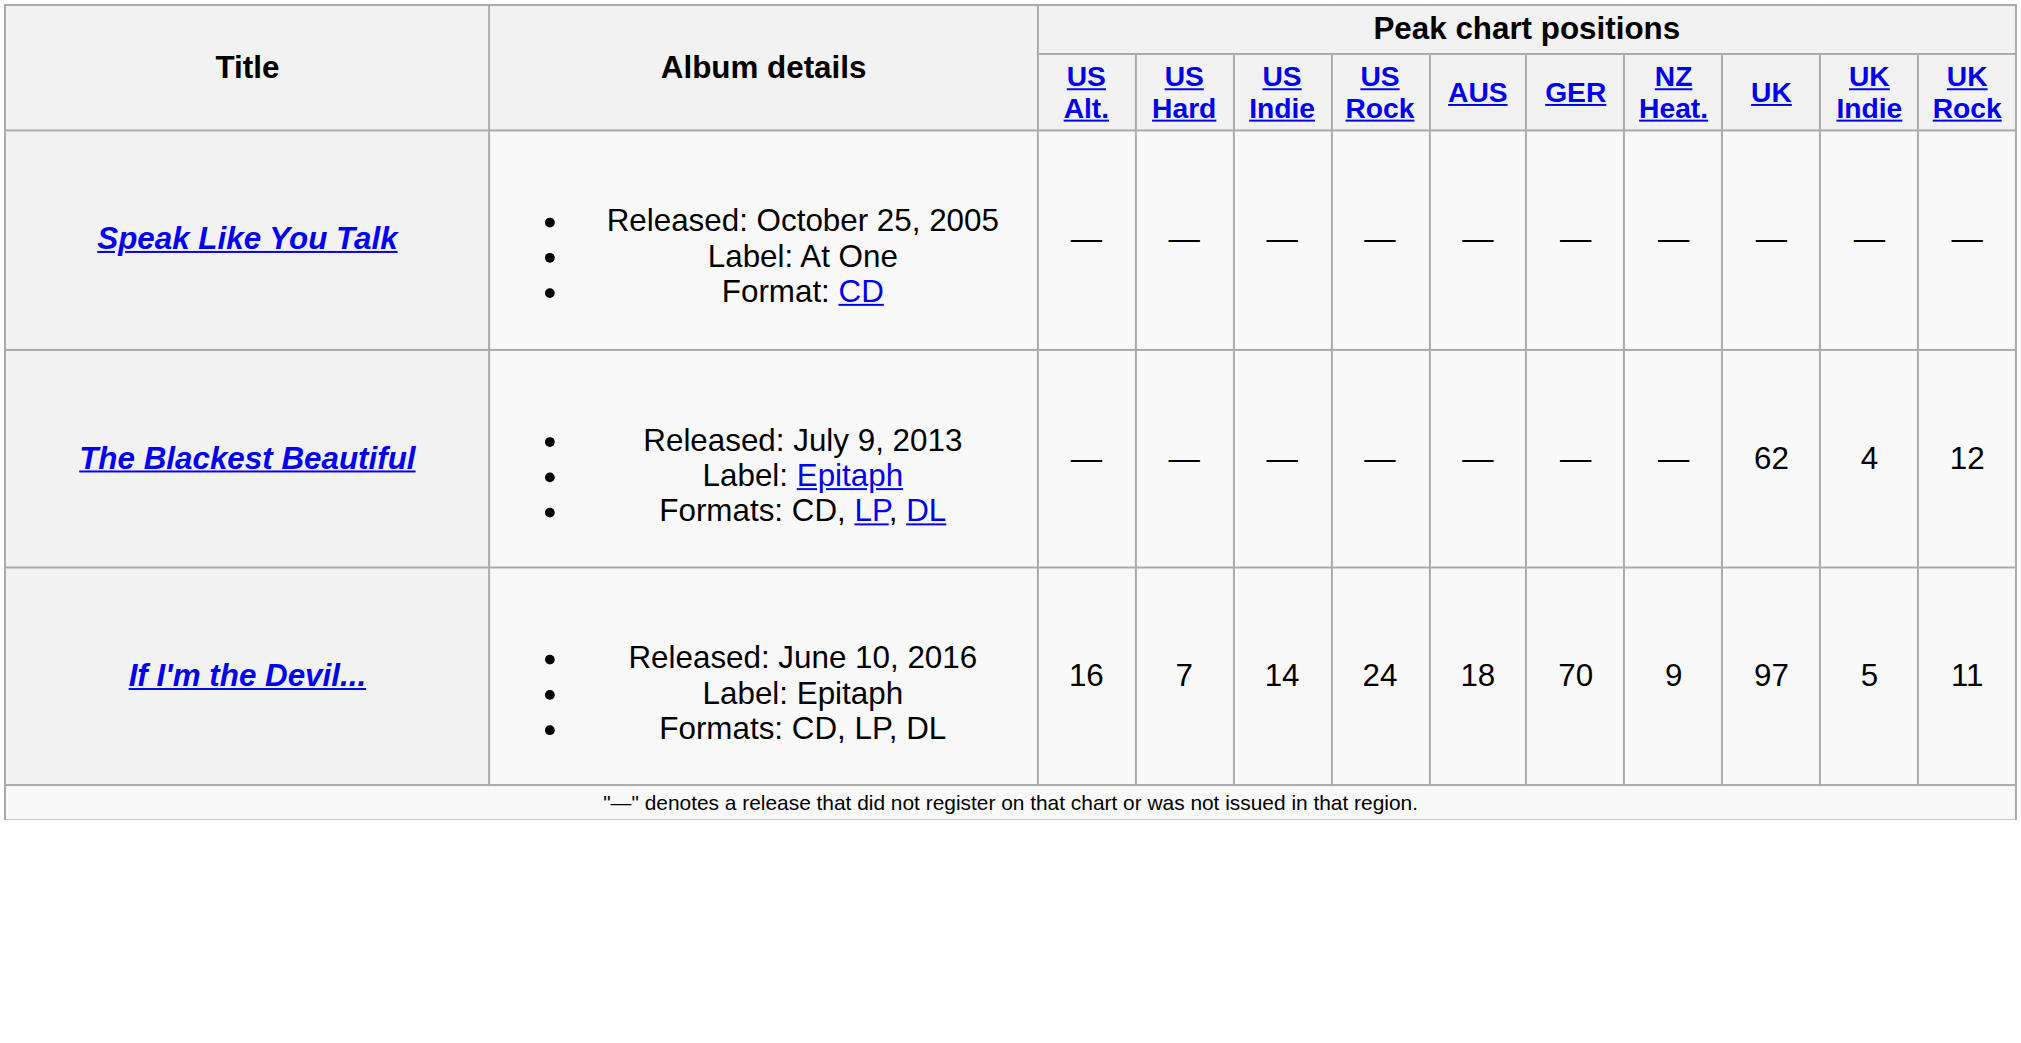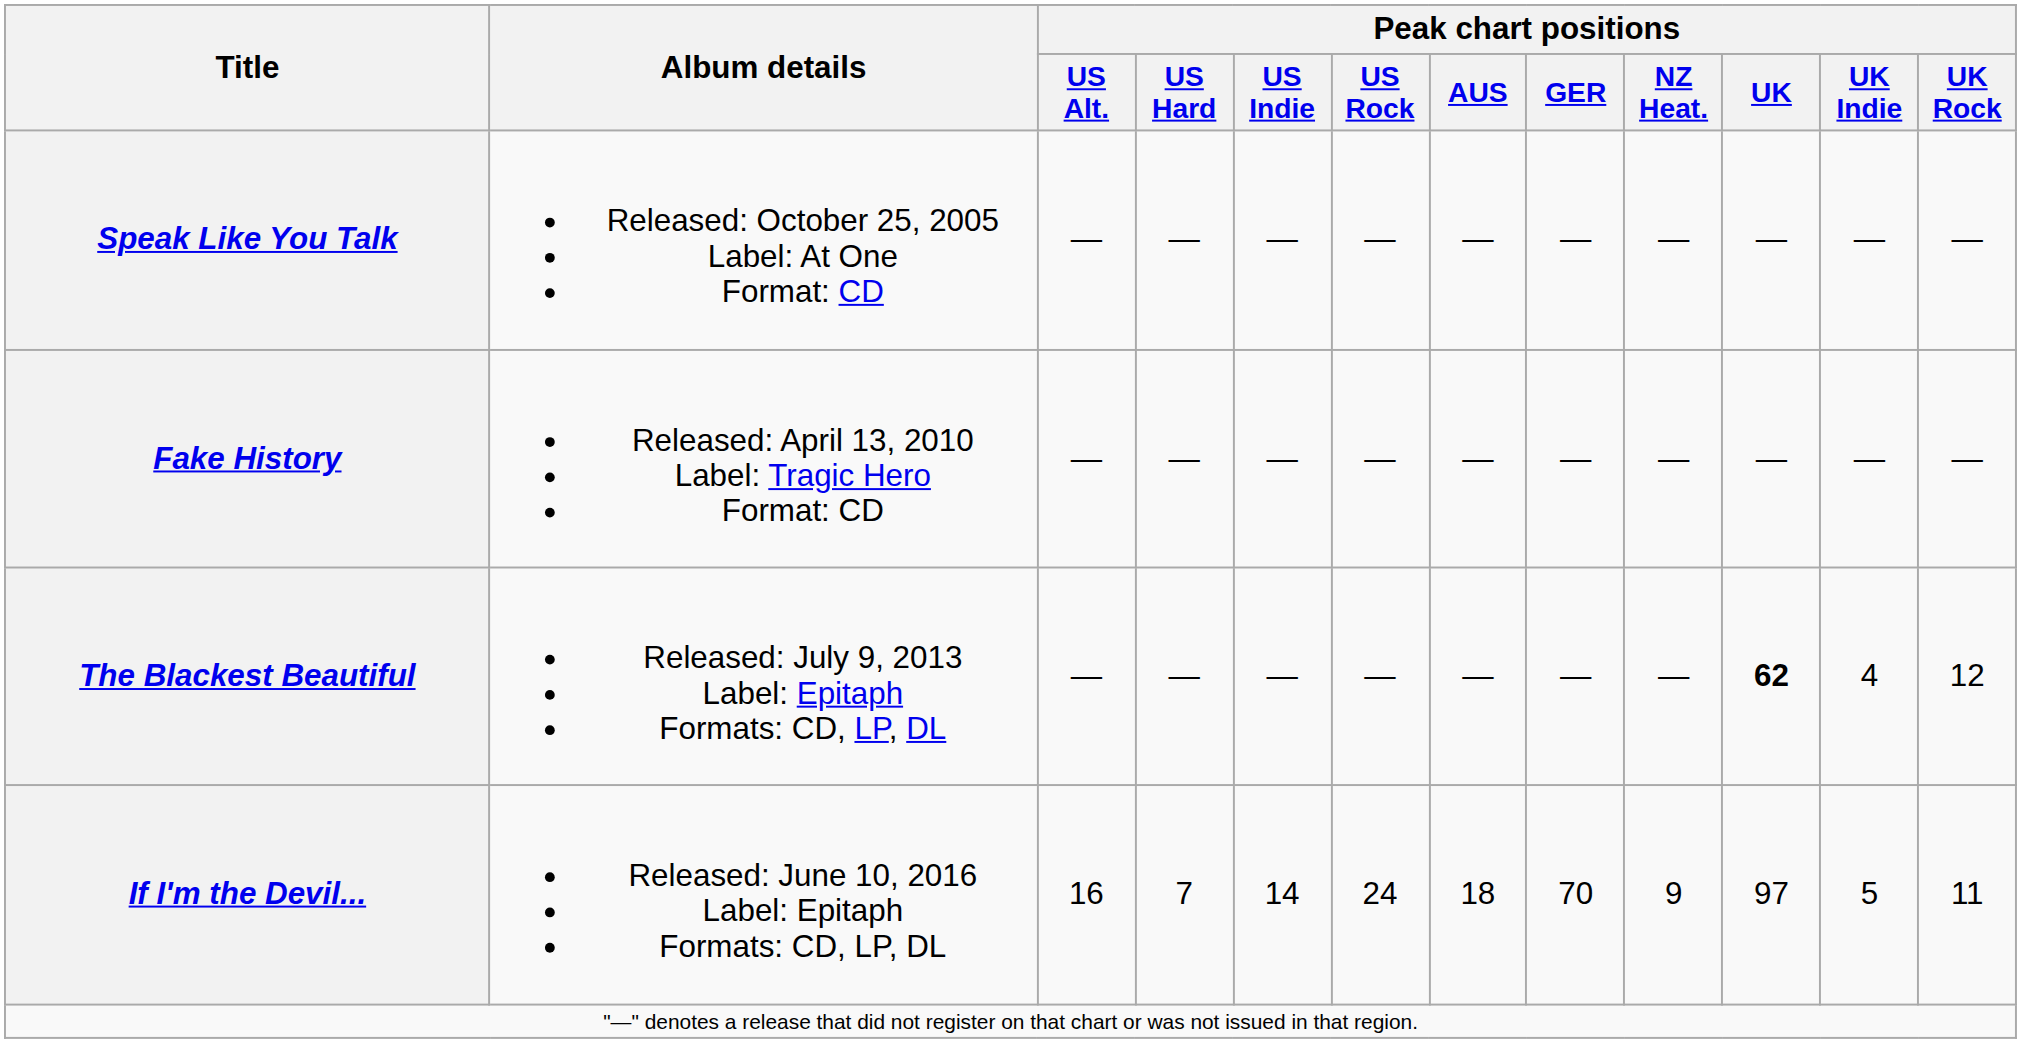+ row: Fake History | Released: April 13, 2010 Label: Tragic Hero Format: CD | — | — | — | — | — | — | — | — | — | —
The Blackest Beautiful | Peak chart positions / UK: normal -> bold
